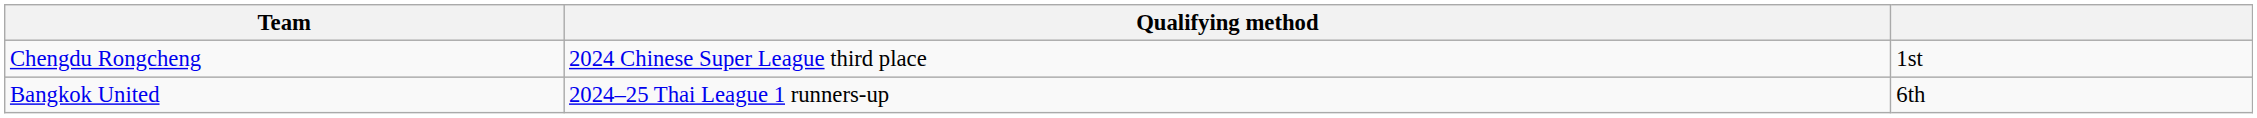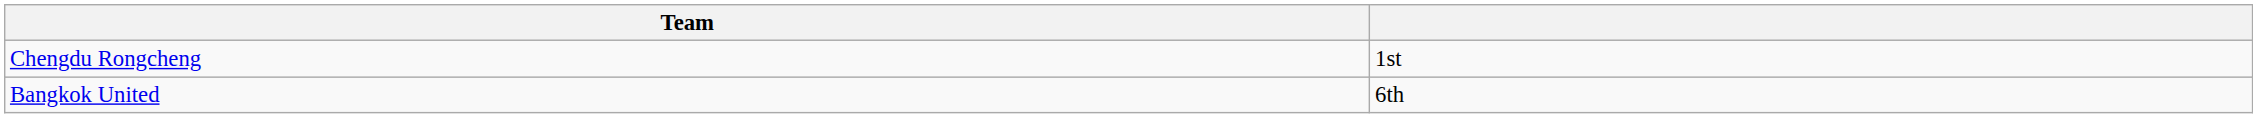- column: Qualifying method | 2024 Chinese Super League third place | 2024–25 Thai League 1 runners-up
